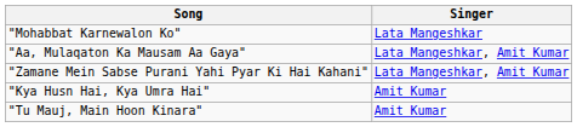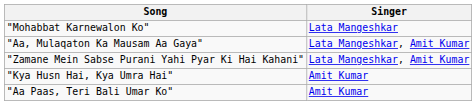+ row: "Aa Paas, Teri Bali Umar Ko" | Amit Kumar
- row: "Tu Mauj, Main Hoon Kinara" | Amit Kumar
